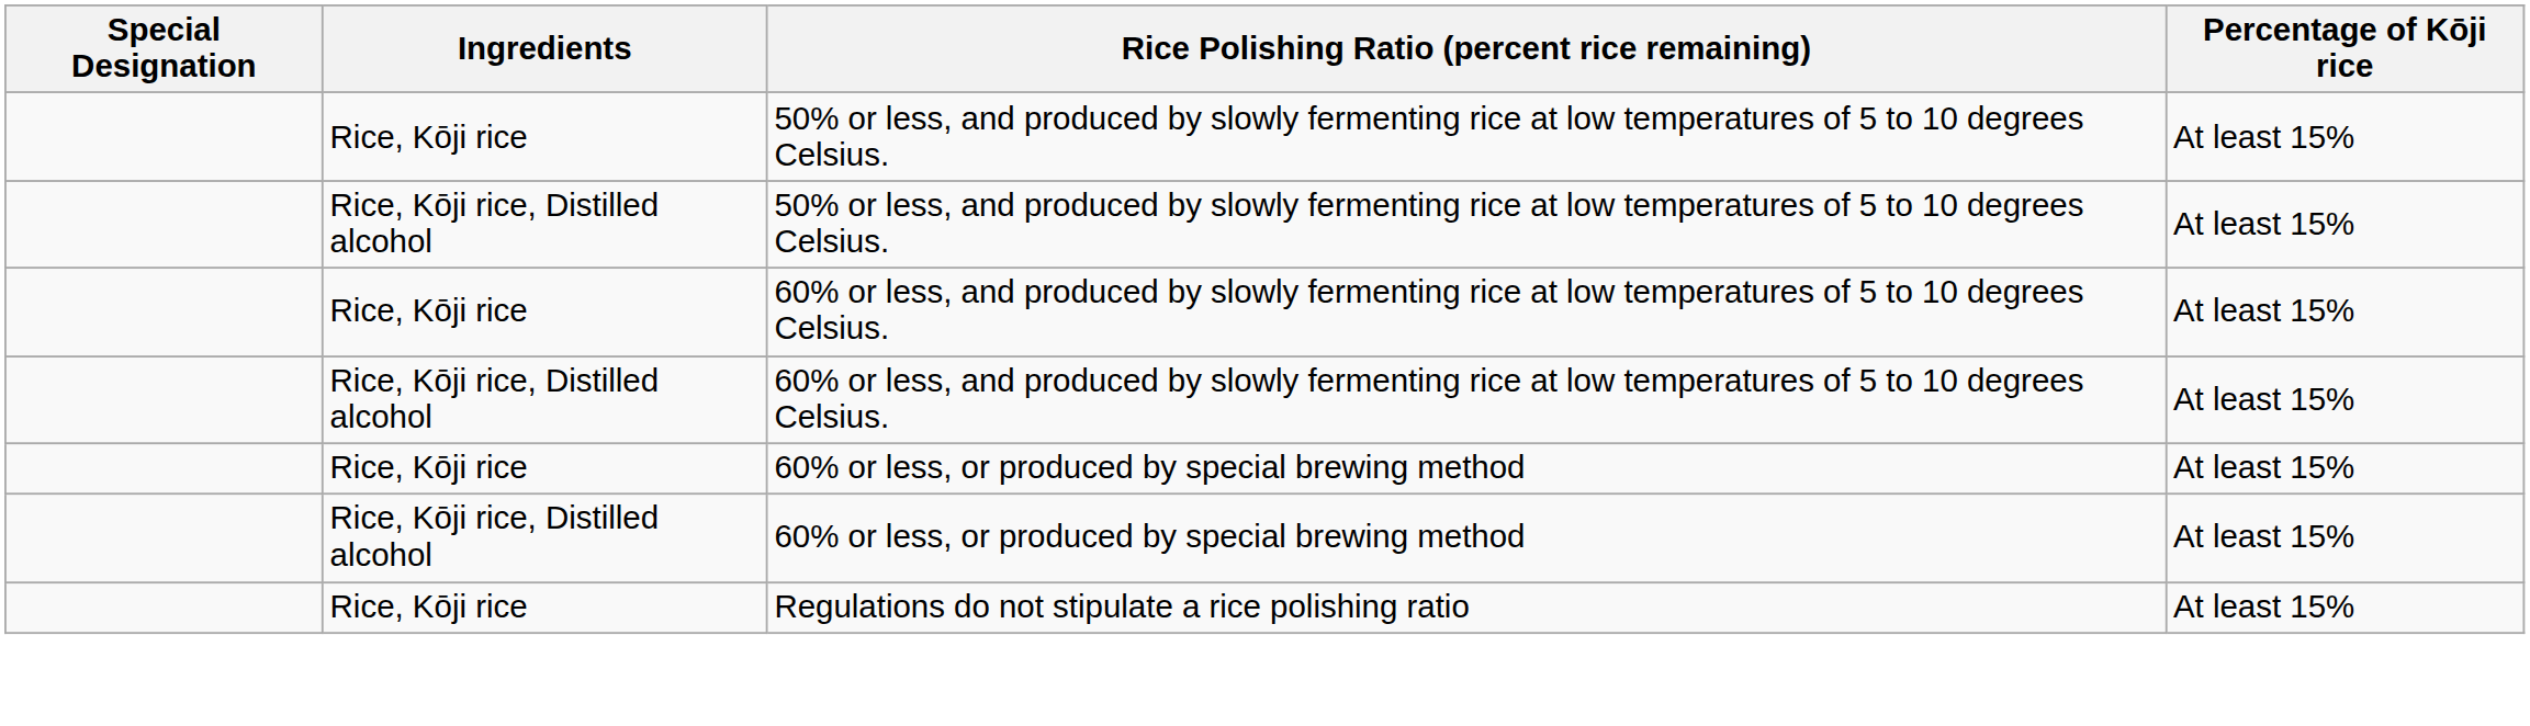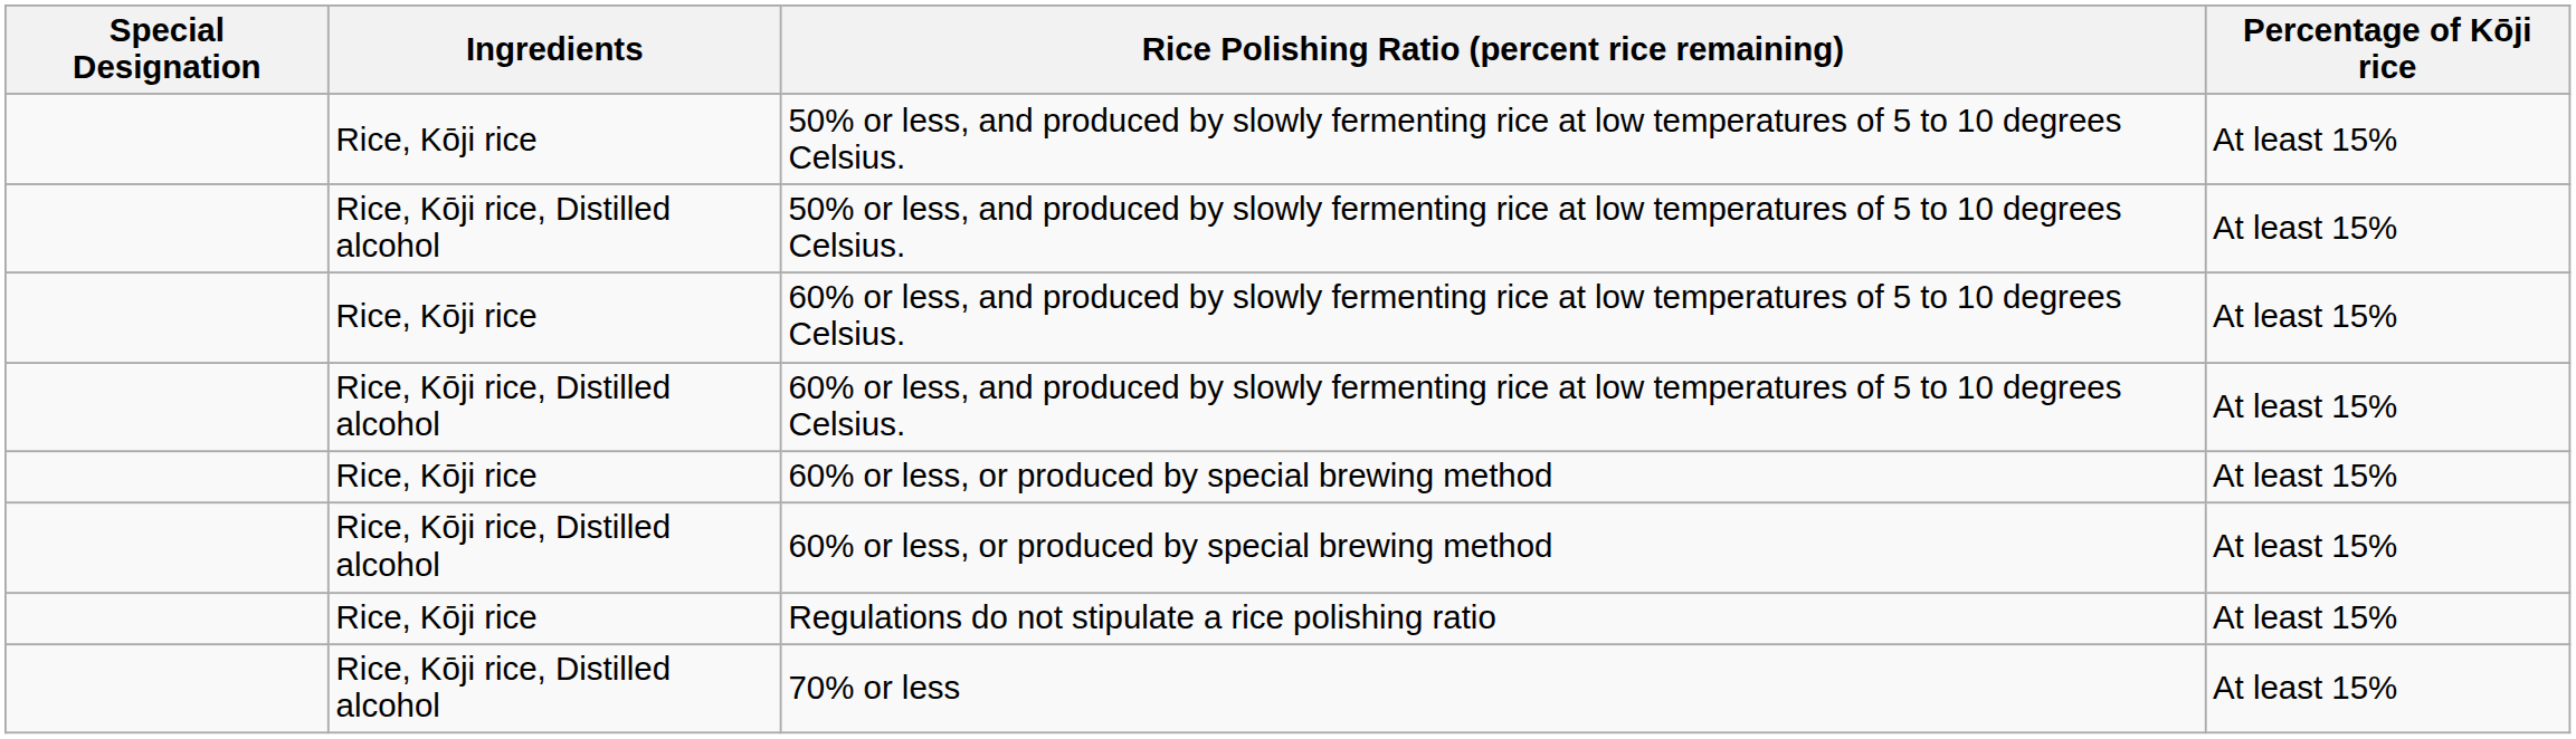+ row: Rice, Kōji rice, Distilled alcohol | 70% or less | At least 15%
